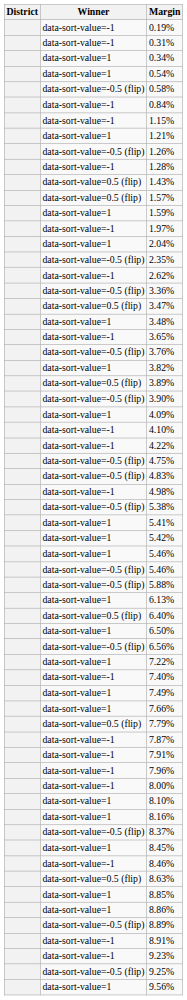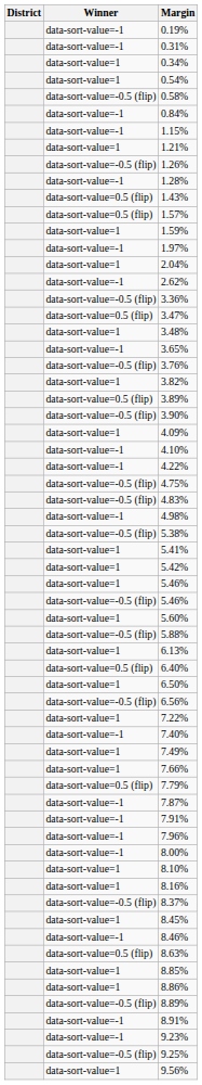- row: data-sort-value=-0.5 (flip) | 2.35%
+ row: data-sort-value=1 | 5.60%
